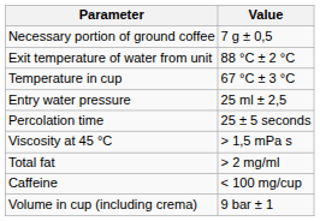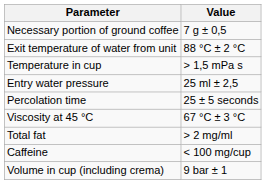Temperature in cup | Value: 67 °C ± 3 °C -> > 1,5 mPa s
Viscosity at 45 °C | Value: > 1,5 mPa s -> 67 °C ± 3 °C
